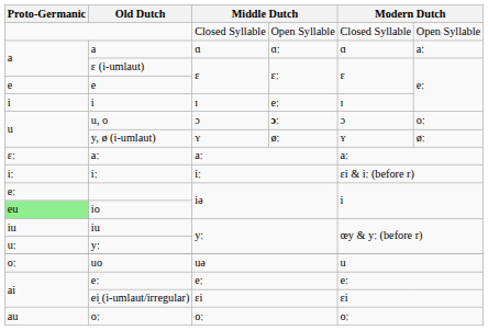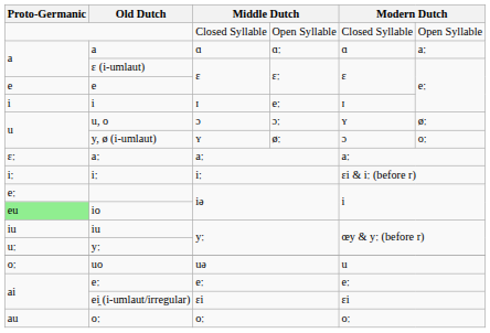u, o | column 4: bold -> normal
u, o | column 5: ɔ -> ʏ
u, o | column 6: oː -> øː
y, ø (i-umlaut) | column 5: ʏ -> ɔ
y, ø (i-umlaut) | column 6: øː -> oː
